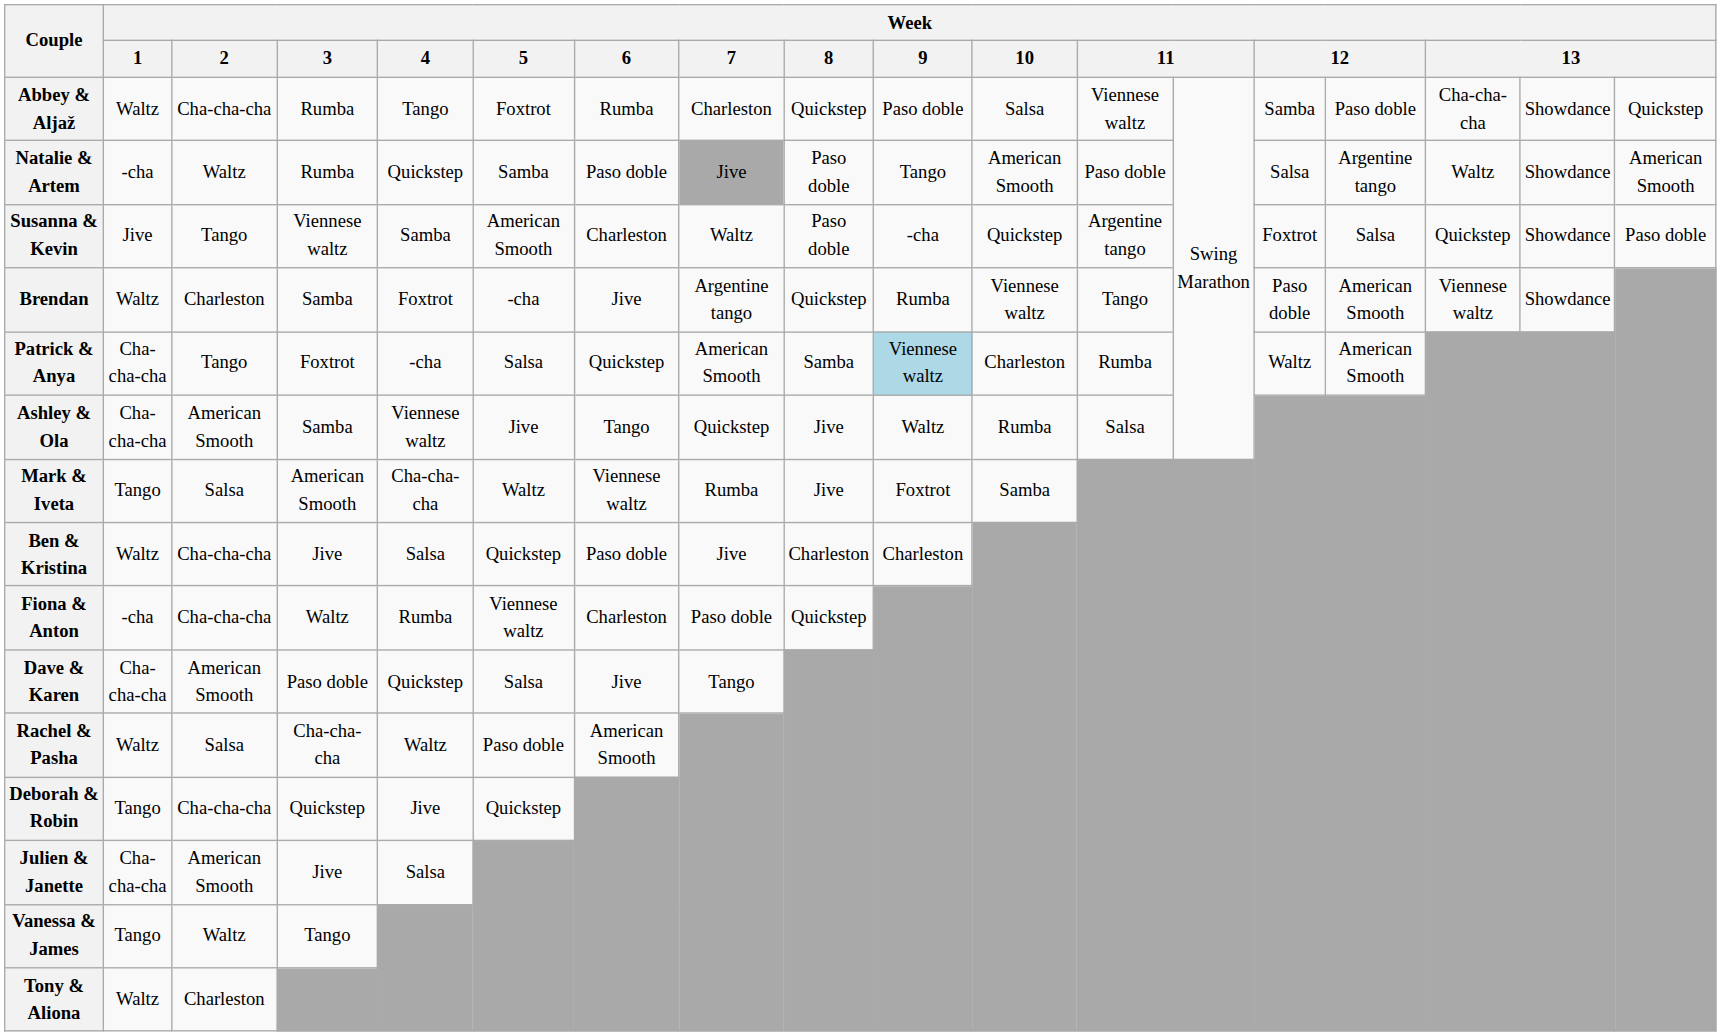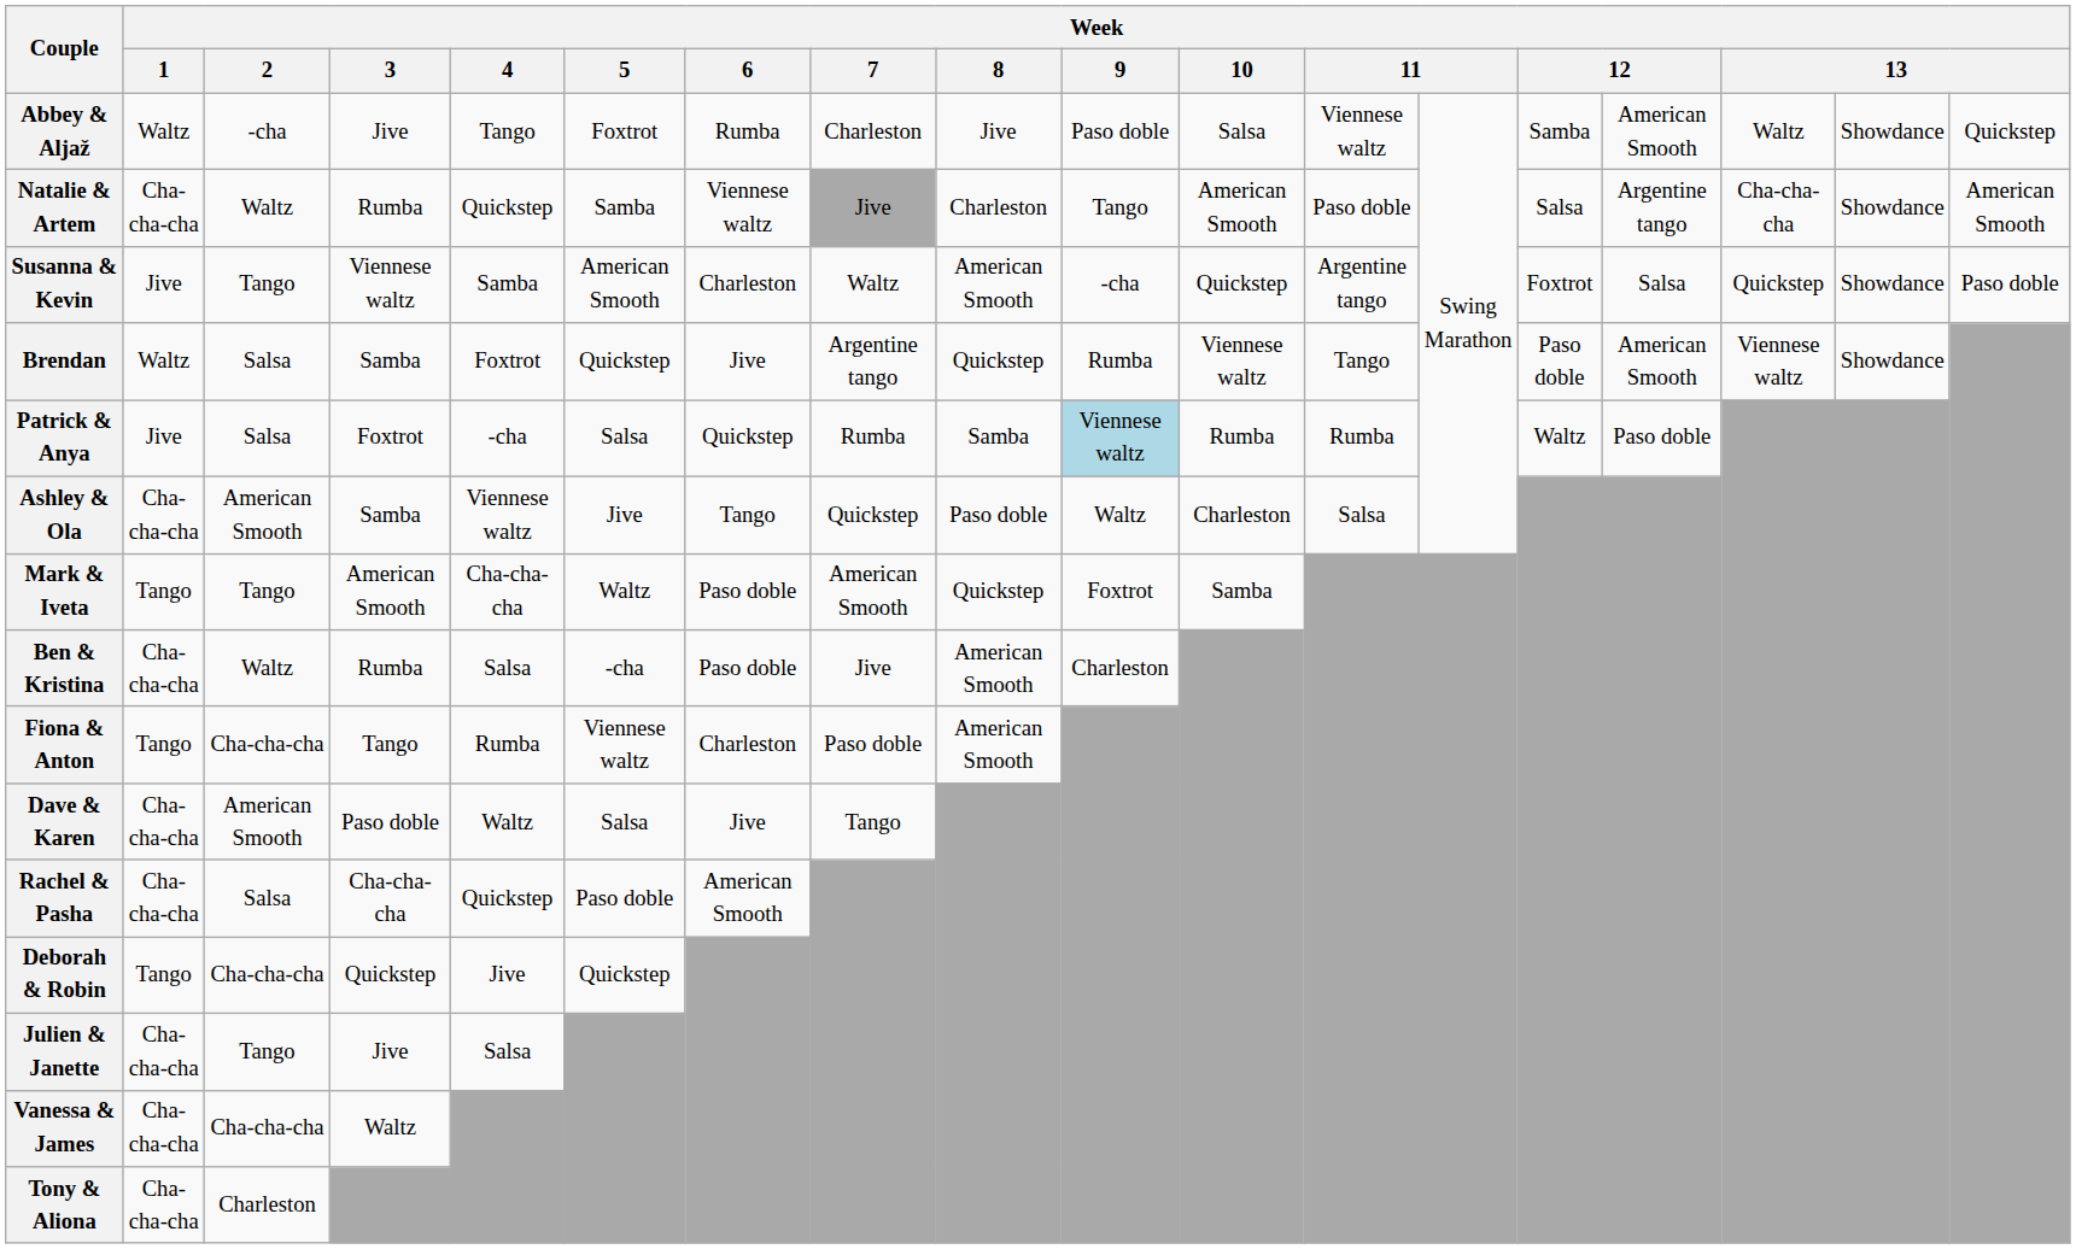Abbey & Aljaž | Week / 2: Cha-cha-cha -> -cha
Abbey & Aljaž | Week / 3: Rumba -> Jive
Abbey & Aljaž | Week / 8: Quickstep -> Jive
Abbey & Aljaž | column 15: Paso doble -> American Smooth
Abbey & Aljaž | column 16: Cha-cha-cha -> Waltz
Natalie & Artem | Week / 1: -cha -> Cha-cha-cha
Natalie & Artem | Week / 6: Paso doble -> Viennese waltz
Natalie & Artem | Week / 8: Paso doble -> Charleston
Natalie & Artem | column 16: Waltz -> Cha-cha-cha
Susanna & Kevin | Week / 8: Paso doble -> American Smooth
Brendan | Week / 2: Charleston -> Salsa
Brendan | Week / 5: -cha -> Quickstep
Patrick & Anya | Week / 1: Cha-cha-cha -> Jive
Patrick & Anya | Week / 2: Tango -> Salsa
Patrick & Anya | Week / 7: American Smooth -> Rumba
Patrick & Anya | Week / 10: Charleston -> Rumba
Patrick & Anya | column 15: American Smooth -> Paso doble
Ashley & Ola | Week / 8: Jive -> Paso doble
Ashley & Ola | Week / 10: Rumba -> Charleston
Mark & Iveta | Week / 2: Salsa -> Tango
Mark & Iveta | Week / 6: Viennese waltz -> Paso doble
Mark & Iveta | Week / 7: Rumba -> American Smooth
Mark & Iveta | Week / 8: Jive -> Quickstep
Ben & Kristina | Week / 1: Waltz -> Cha-cha-cha
Ben & Kristina | Week / 2: Cha-cha-cha -> Waltz
Ben & Kristina | Week / 3: Jive -> Rumba
Ben & Kristina | Week / 5: Quickstep -> -cha
Ben & Kristina | Week / 8: Charleston -> American Smooth
Fiona & Anton | Week / 1: -cha -> Tango
Fiona & Anton | Week / 3: Waltz -> Tango
Fiona & Anton | Week / 8: Quickstep -> American Smooth
Dave & Karen | Week / 4: Quickstep -> Waltz
Rachel & Pasha | Week / 1: Waltz -> Cha-cha-cha
Rachel & Pasha | Week / 4: Waltz -> Quickstep
Julien & Janette | Week / 2: American Smooth -> Tango
Vanessa & James | Week / 1: Tango -> Cha-cha-cha
Vanessa & James | Week / 2: Waltz -> Cha-cha-cha
Vanessa & James | Week / 3: Tango -> Waltz
Tony & Aliona | Week / 1: Waltz -> Cha-cha-cha
